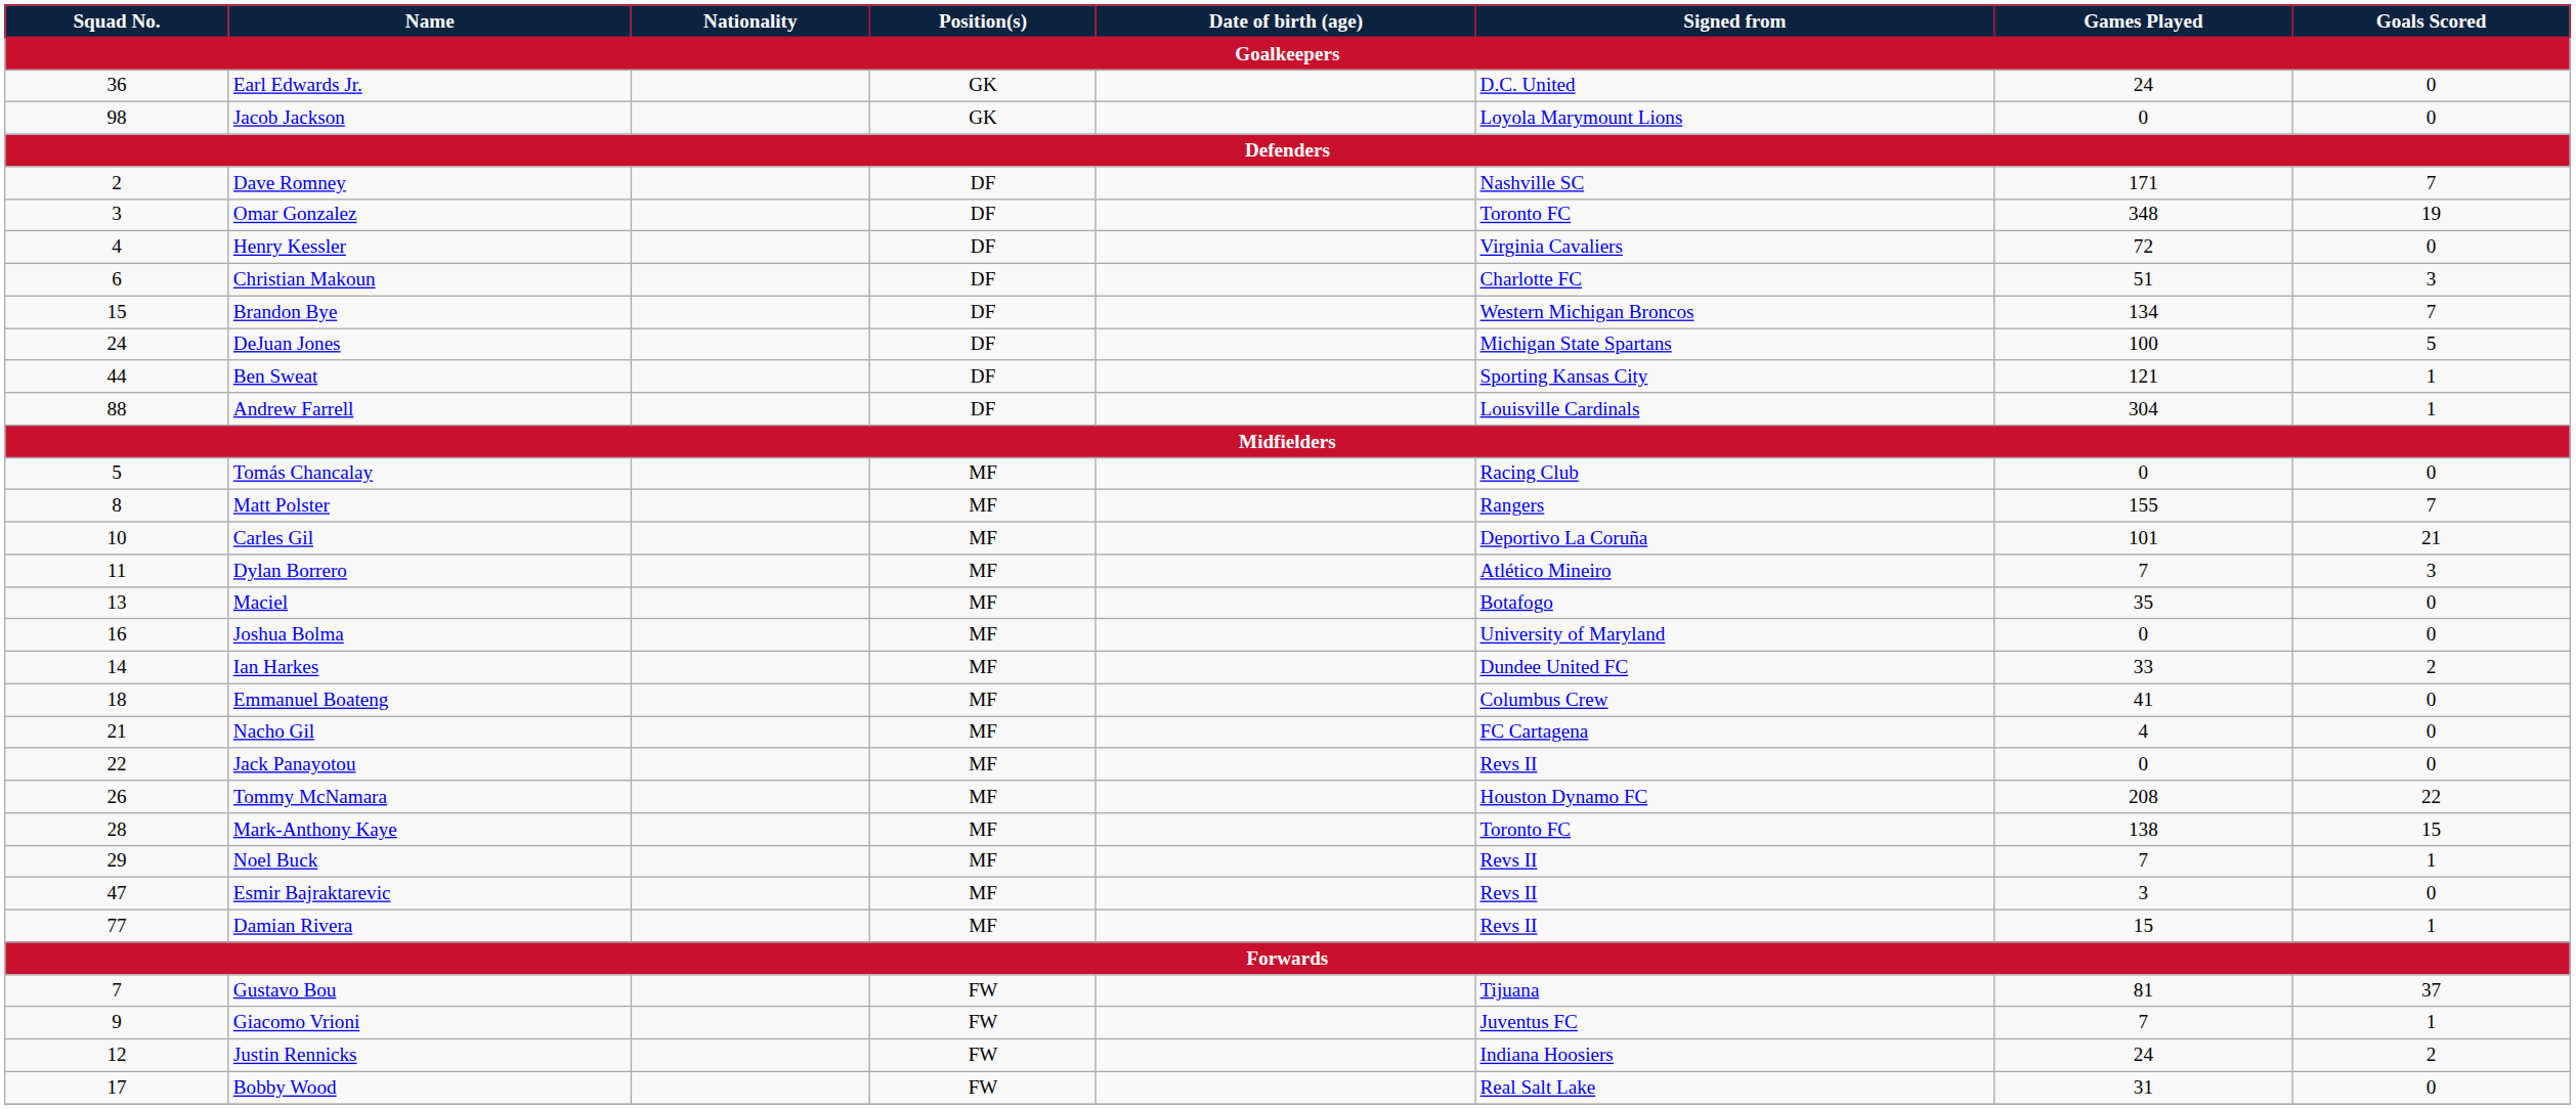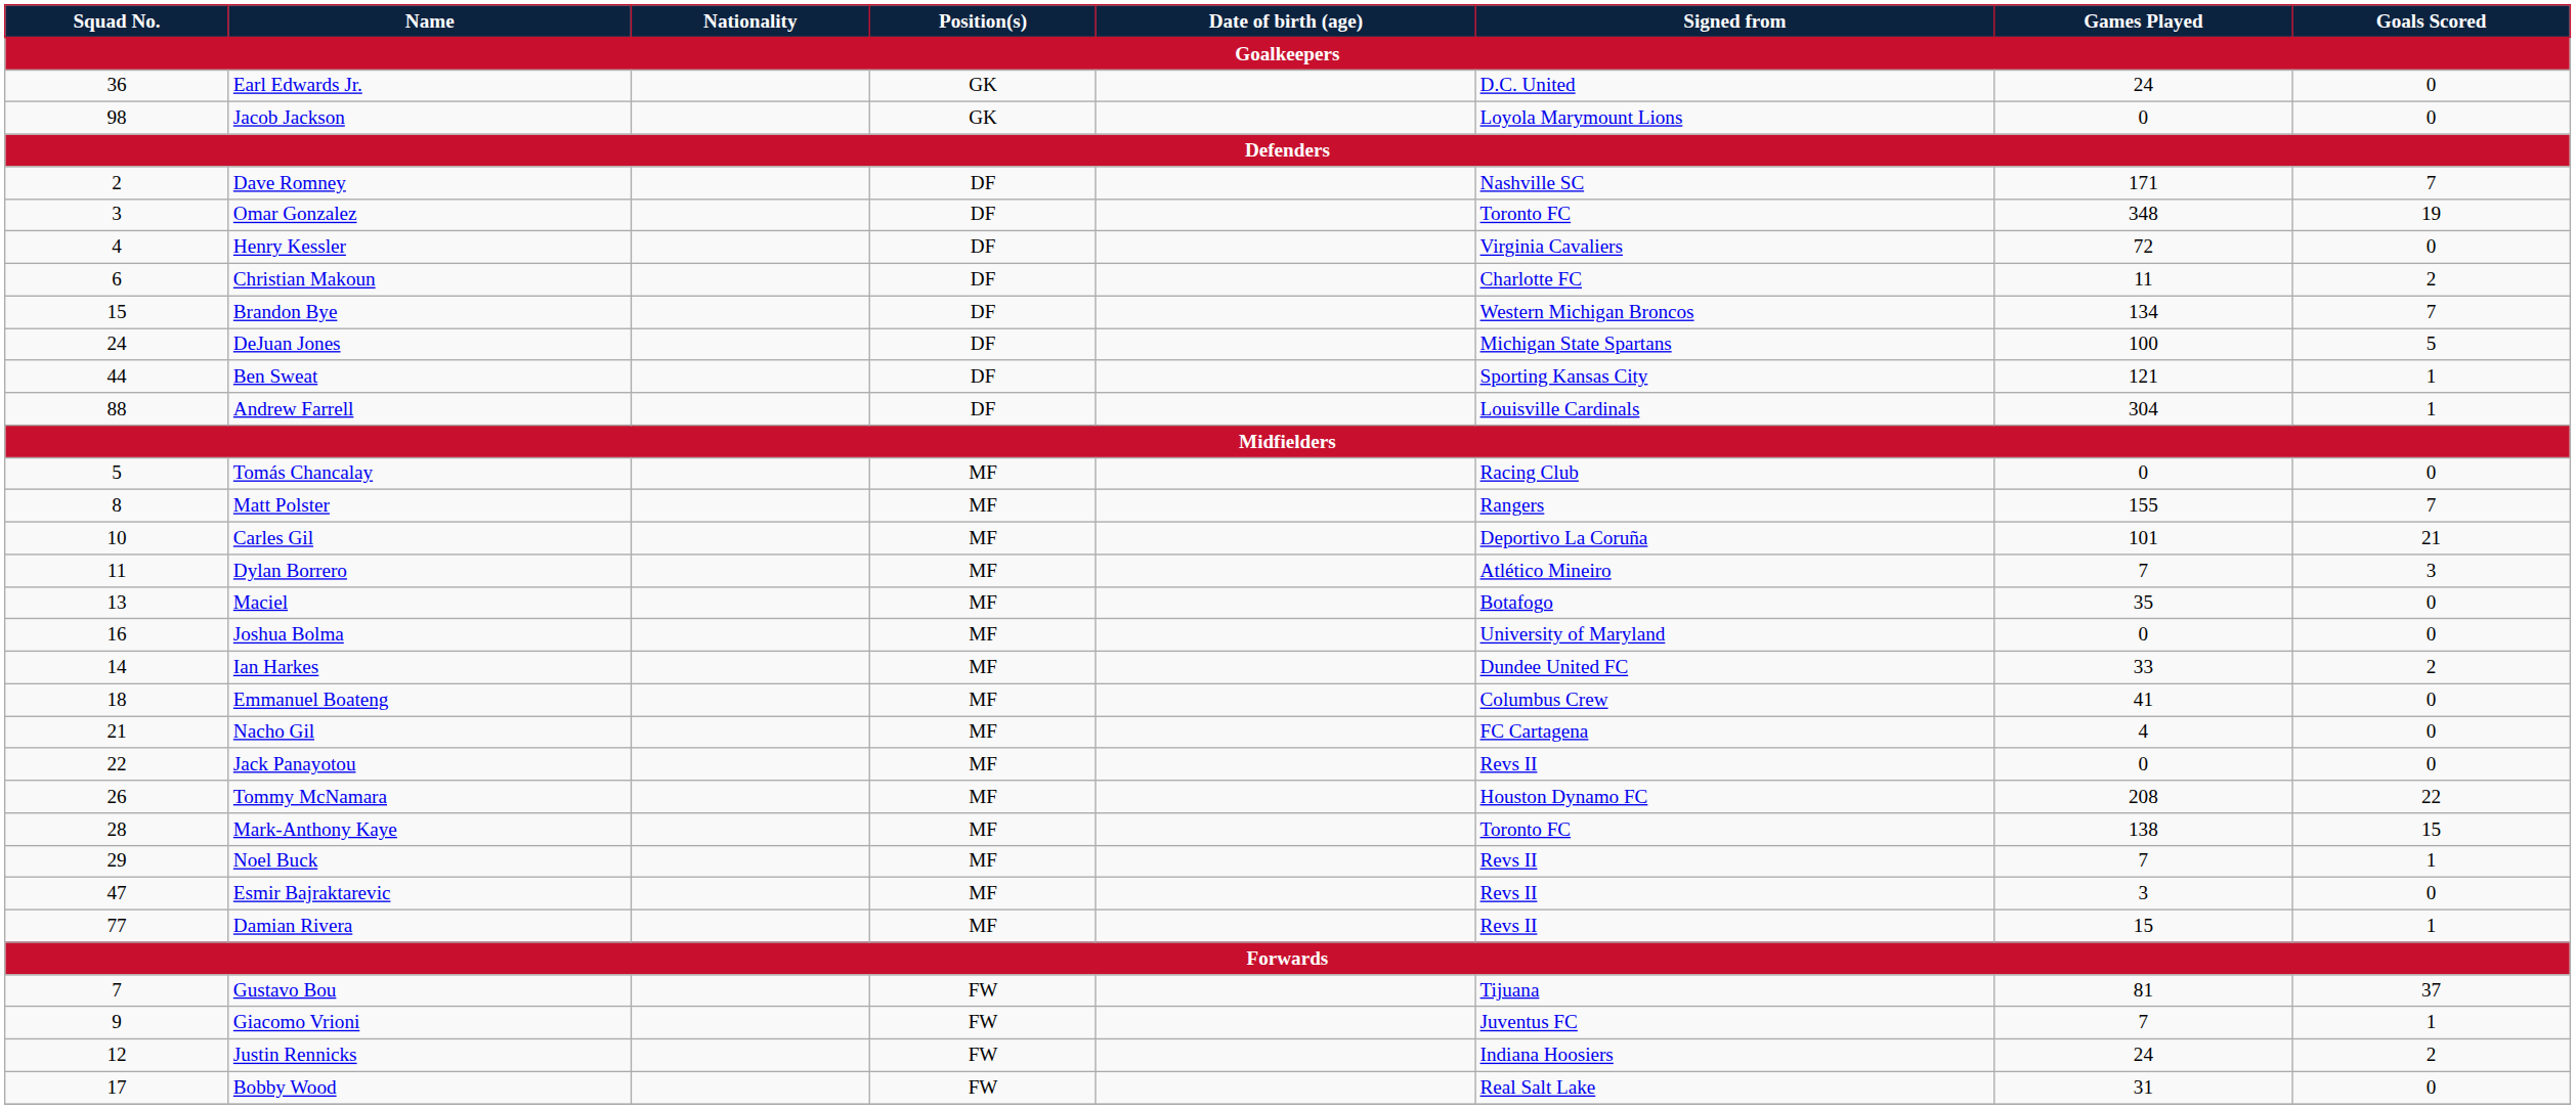Christian Makoun | Games Played: 51 -> 11
Christian Makoun | Goals Scored: 3 -> 2
